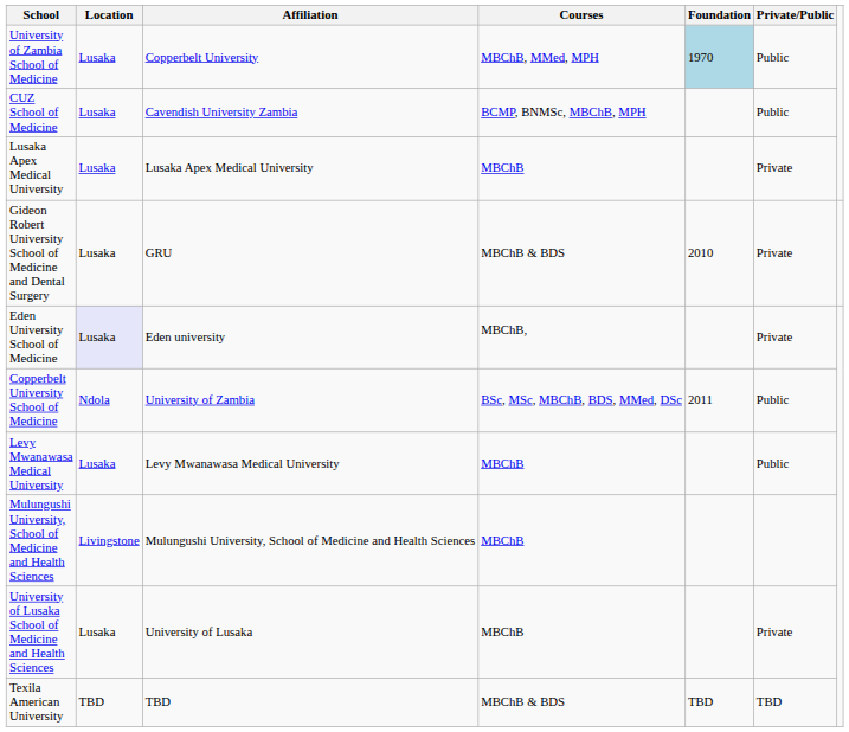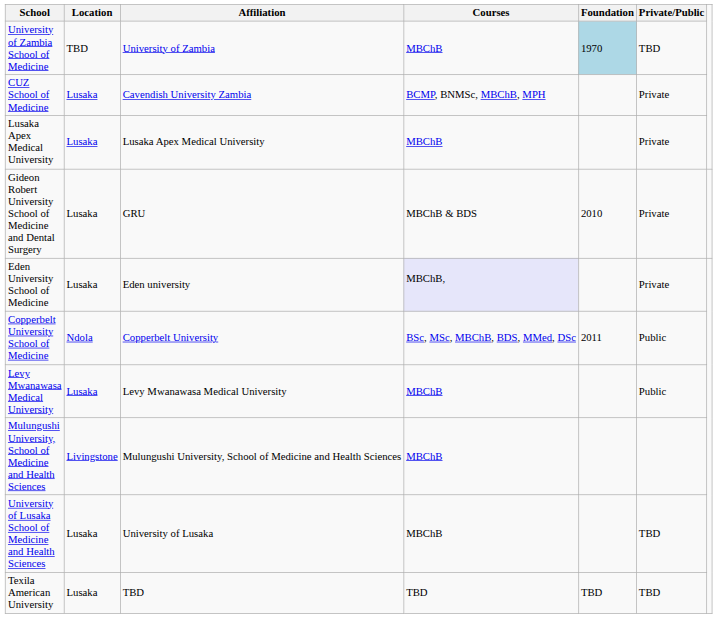University of Zambia School of Medicine | Location: Lusaka -> TBD
University of Zambia School of Medicine | Affiliation: Copperbelt University -> University of Zambia
University of Zambia School of Medicine | Courses: MBChB, MMed, MPH -> MBChB
University of Zambia School of Medicine | Private/Public: Public -> TBD
CUZ School of Medicine | Private/Public: Public -> Private
Eden University School of Medicine | Location: lavender background -> no background
Eden University School of Medicine | Courses: no background -> lavender background
Copperbelt University School of Medicine | Affiliation: University of Zambia -> Copperbelt University
University of Lusaka School of Medicine and Health Sciences | Private/Public: Private -> TBD
Texila American University | Location: TBD -> Lusaka
Texila American University | Courses: MBChB & BDS -> TBD
